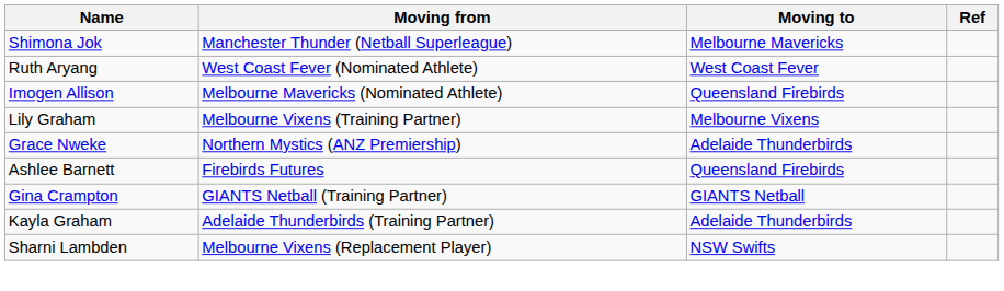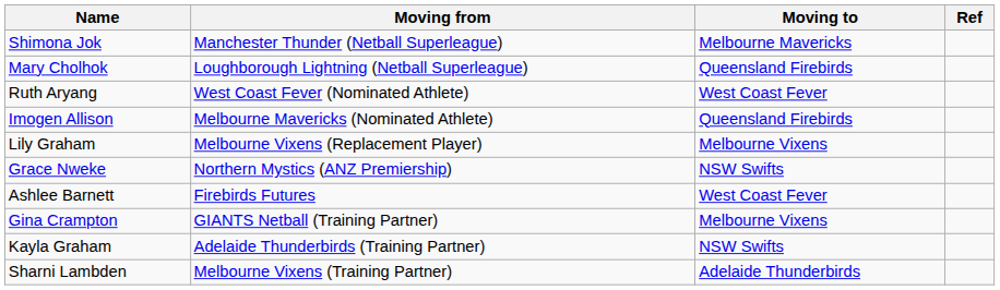+ row: Mary Cholhok | Loughborough Lightning (Netball Superleague) | Queensland Firebirds
Lily Graham | Moving from: Melbourne Vixens (Training Partner) -> Melbourne Vixens (Replacement Player)
Grace Nweke | Moving to: Adelaide Thunderbirds -> NSW Swifts
Ashlee Barnett | Moving to: Queensland Firebirds -> West Coast Fever
Gina Crampton | Moving to: GIANTS Netball -> Melbourne Vixens
Kayla Graham | Moving to: Adelaide Thunderbirds -> NSW Swifts
Sharni Lambden | Moving from: Melbourne Vixens (Replacement Player) -> Melbourne Vixens (Training Partner)
Sharni Lambden | Moving to: NSW Swifts -> Adelaide Thunderbirds
